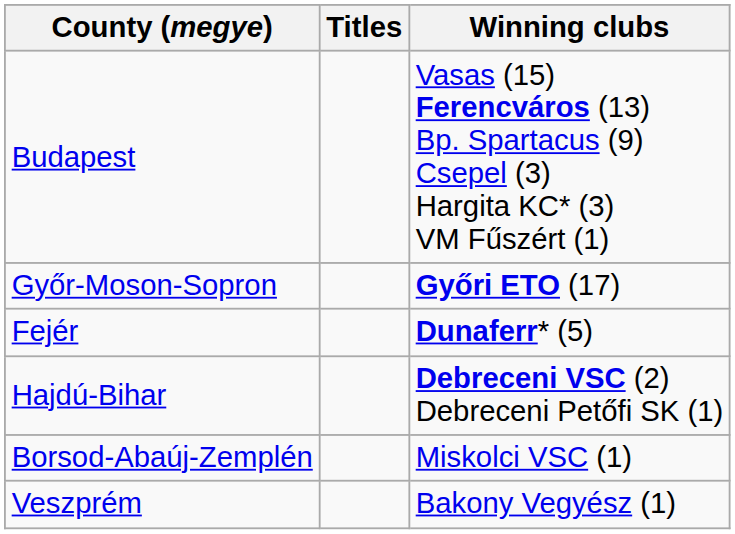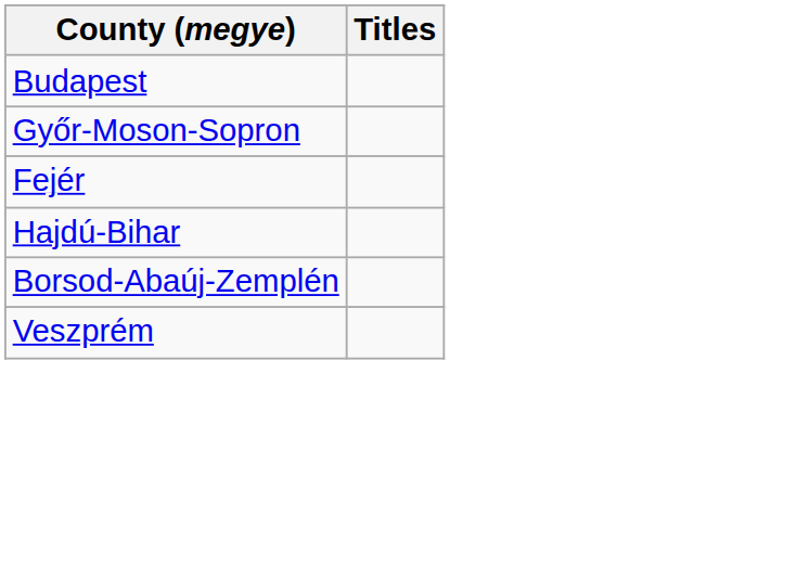- column: Winning clubs | Vasas (15) Ferencváros (13) Bp. Spartacus (9) Csepel (3) Hargita KC* (3) VM Fűszért (1) | Győri ETO (17) | Dunaferr* (5) | Debreceni VSC (2) Debreceni Petőfi SK (1) | Miskolci VSC (1) | Bakony Vegyész (1)
